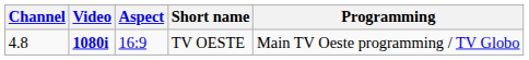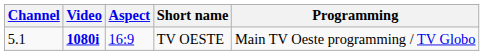TV OESTE | Channel: 4.8 -> 5.1
